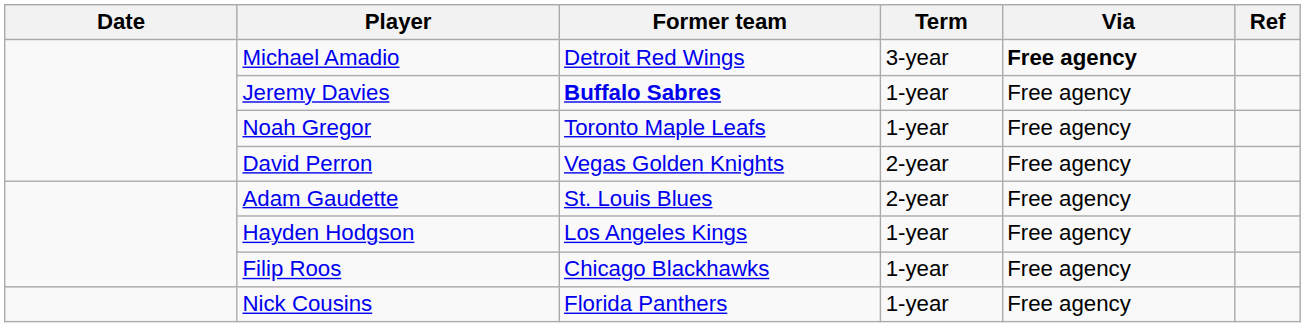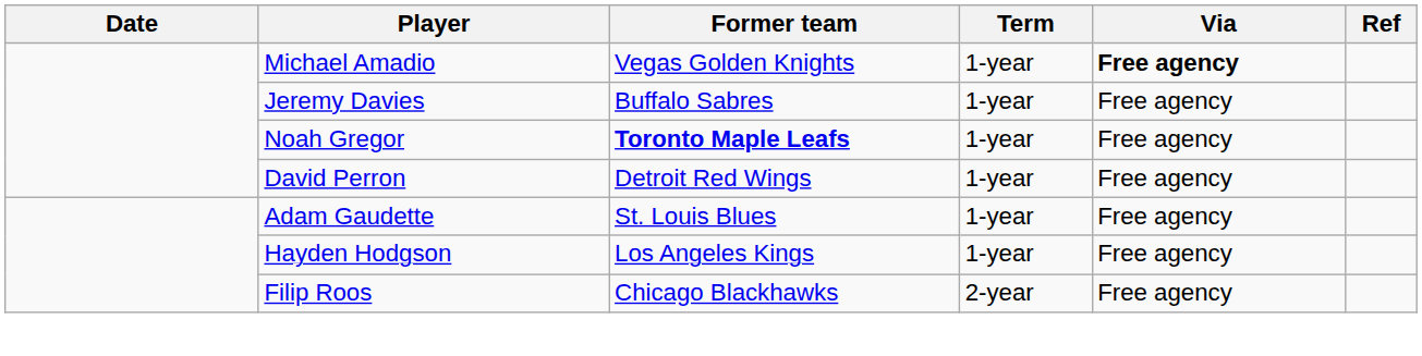Michael Amadio | Former team: Detroit Red Wings -> Vegas Golden Knights
Michael Amadio | Term: 3-year -> 1-year
Jeremy Davies | Former team: bold -> normal
Noah Gregor | Former team: normal -> bold
David Perron | Former team: Vegas Golden Knights -> Detroit Red Wings
David Perron | Term: 2-year -> 1-year
Adam Gaudette | Term: 2-year -> 1-year
Filip Roos | Term: 1-year -> 2-year
- row: Nick Cousins | Florida Panthers | 1-year | Free agency
